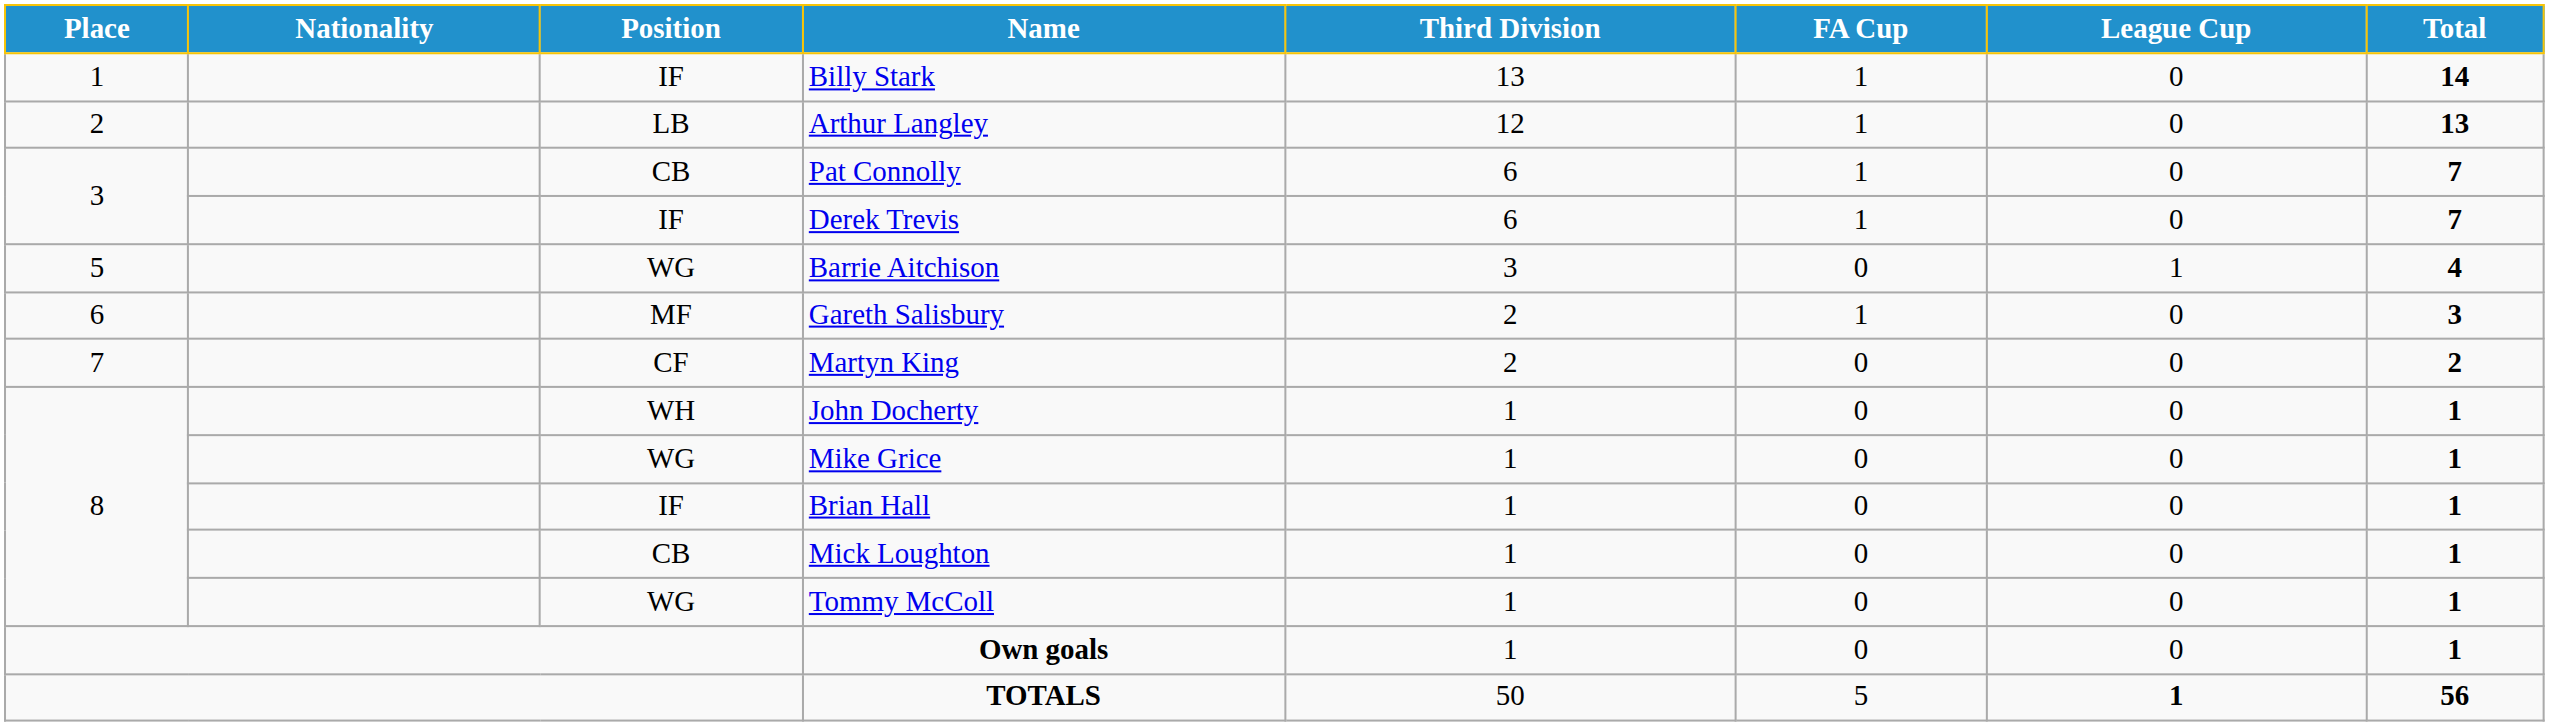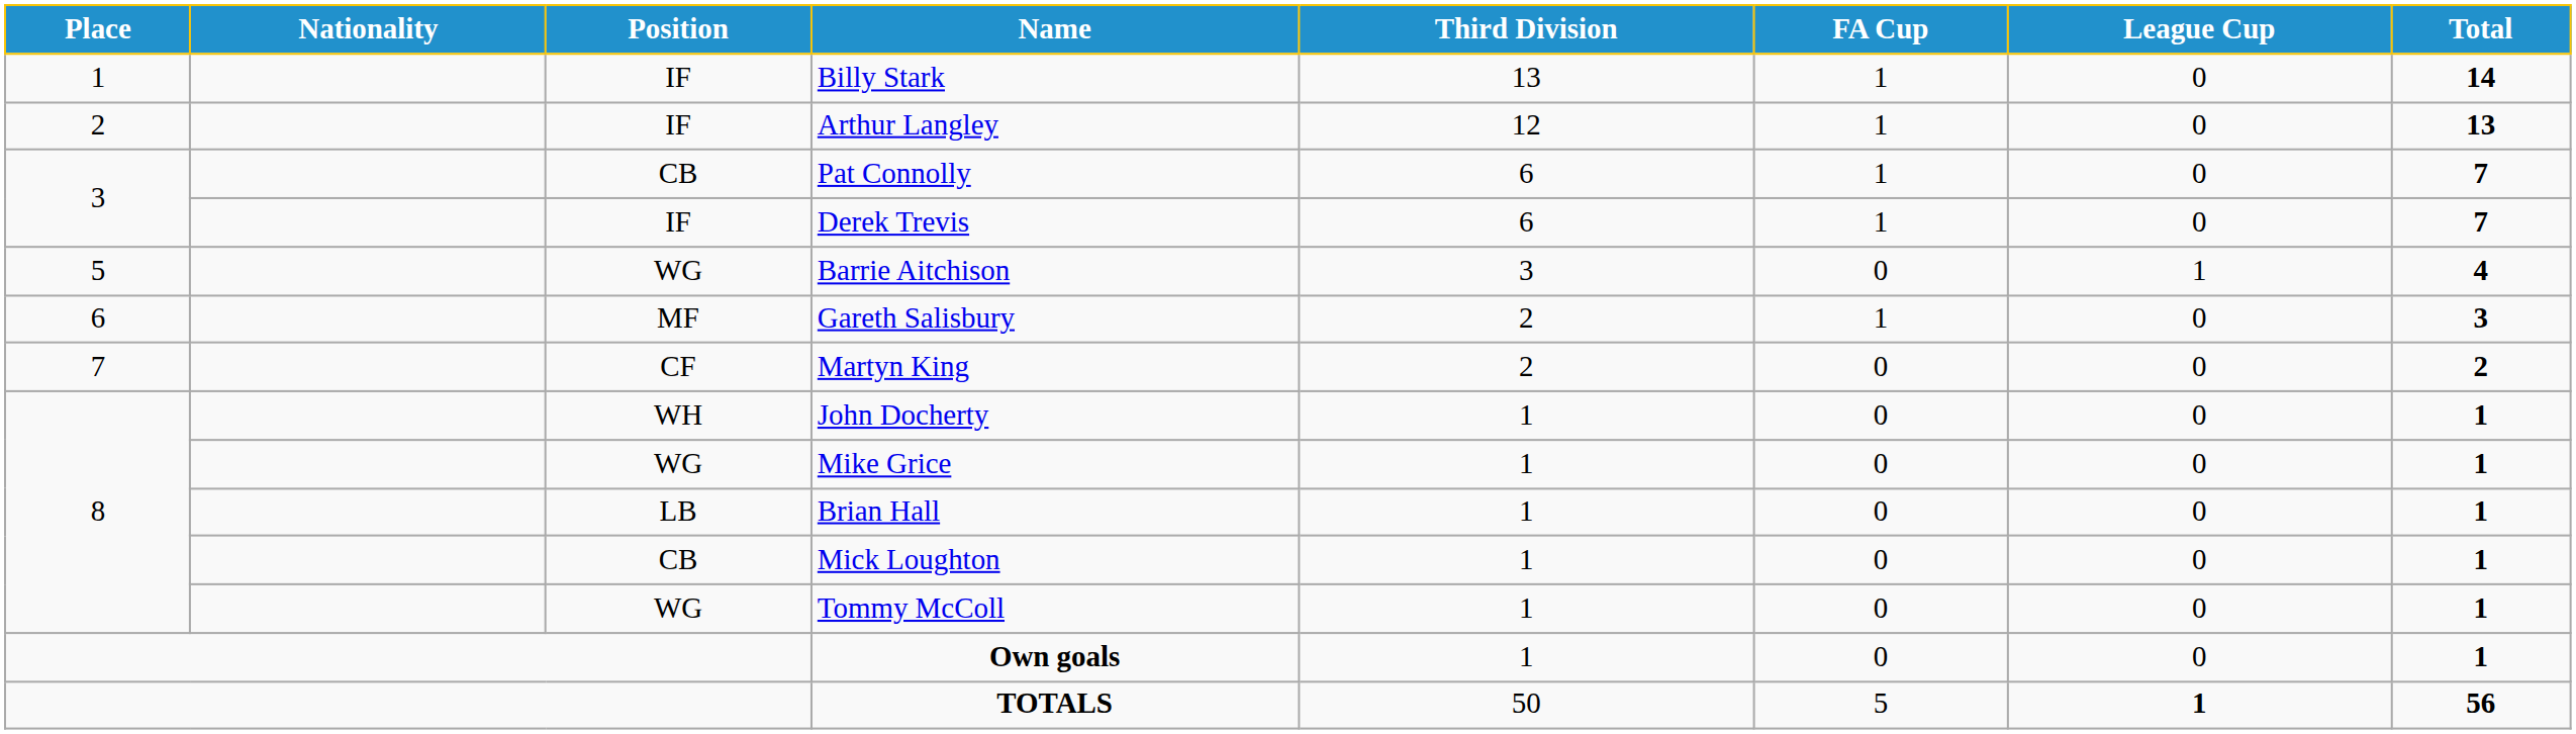Arthur Langley | Position: LB -> IF
Brian Hall | Position: IF -> LB
